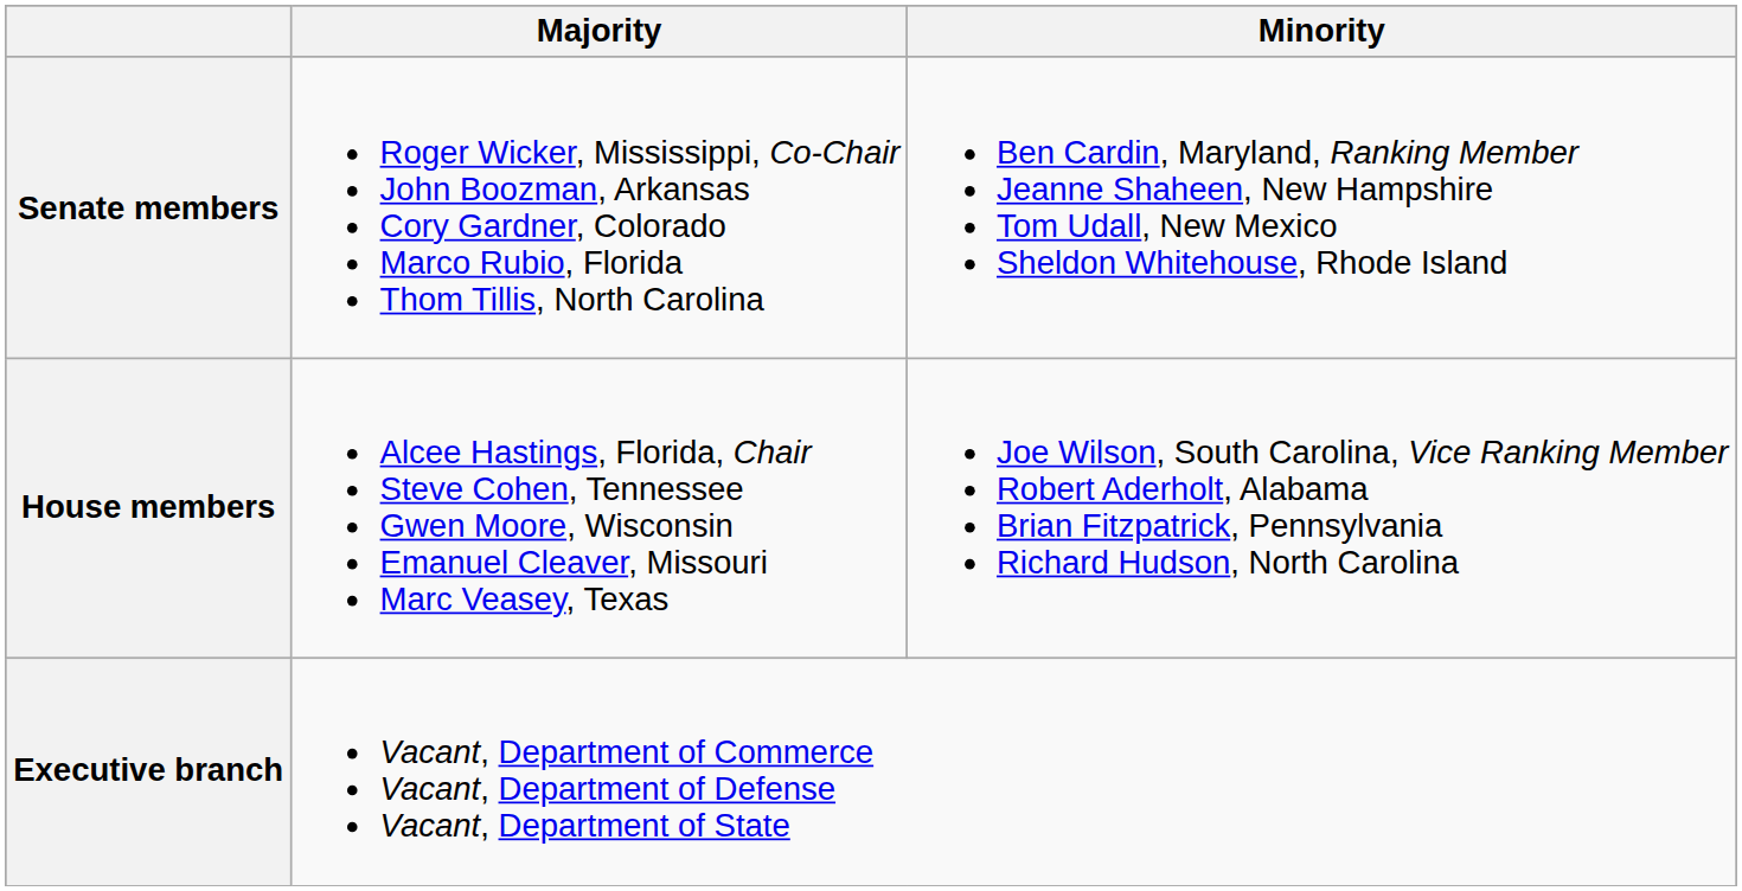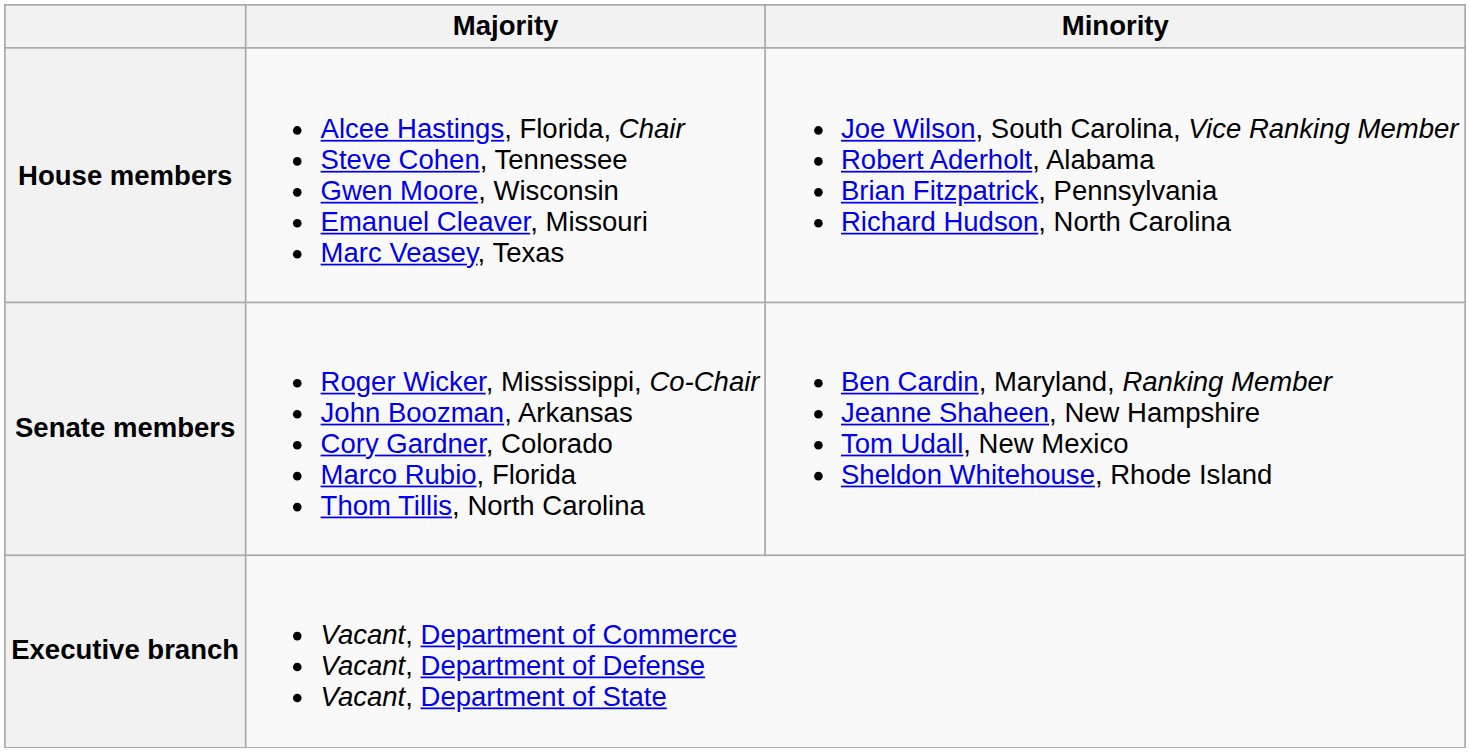rows swapped: Senate members <-> House members
